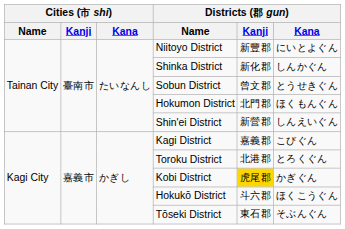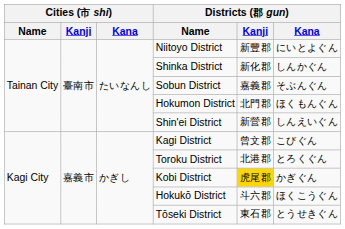Sobun District | Districts (郡 gun) / Kanji: 曾文郡 -> 嘉義郡
Sobun District | Districts (郡 gun) / Kana: とうせきぐん -> そぶんぐん
Kagi District | Districts (郡 gun) / Kanji: 嘉義郡 -> 曾文郡
Tōseki District | Districts (郡 gun) / Kana: そぶんぐん -> とうせきぐん
